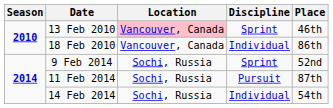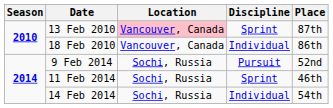13 Feb 2010 | Place: 46th -> 87th
9 Feb 2014 | Discipline: Sprint -> Pursuit
11 Feb 2014 | Discipline: Pursuit -> Sprint
11 Feb 2014 | Place: 87th -> 46th
